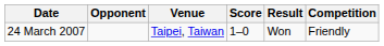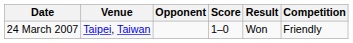columns swapped: Venue <-> Opponent
